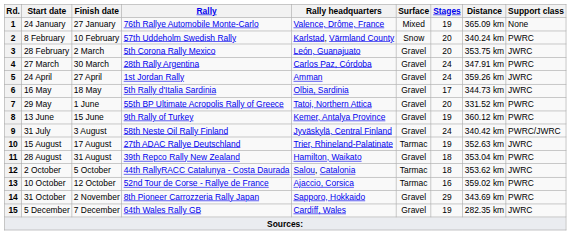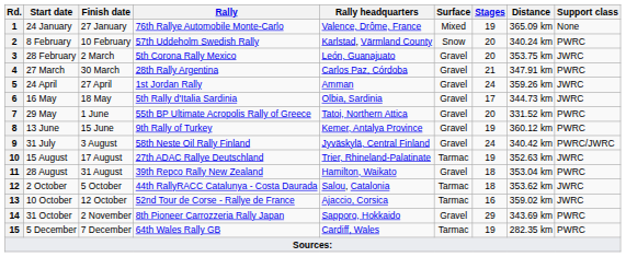4 | Stages: 24 -> 21
13 | Support class: PWRC -> JWRC
15 | Surface: Gravel -> Tarmac
15 | Support class: JWRC -> PWRC
